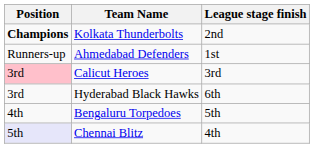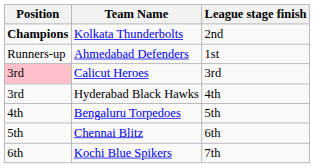Hyderabad Black Hawks | League stage finish: 6th -> 4th
Chennai Blitz | Position: lavender background -> no background
Chennai Blitz | League stage finish: 4th -> 6th
+ row: 6th | Kochi Blue Spikers | 7th
